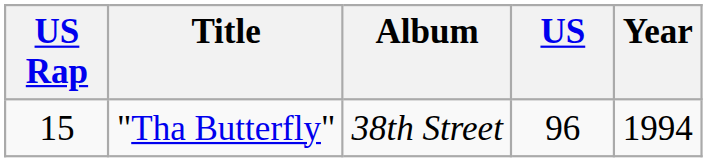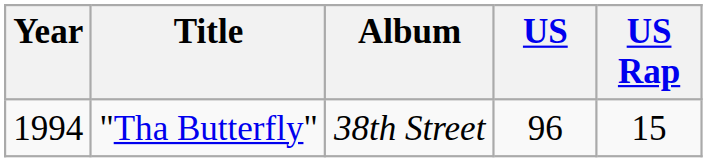columns swapped: Year <-> US Rap
